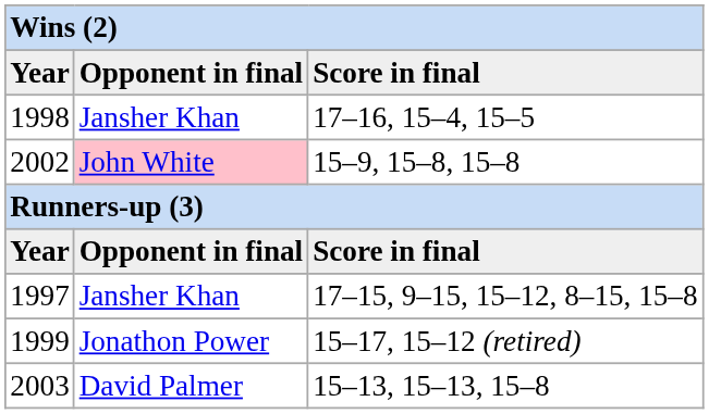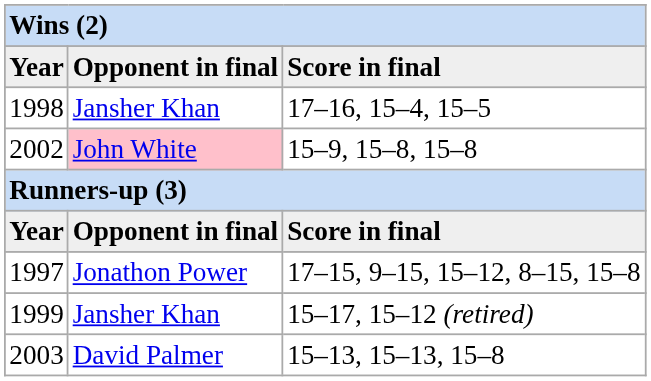1997 | column 2: Jansher Khan -> Jonathon Power
1999 | column 2: Jonathon Power -> Jansher Khan
